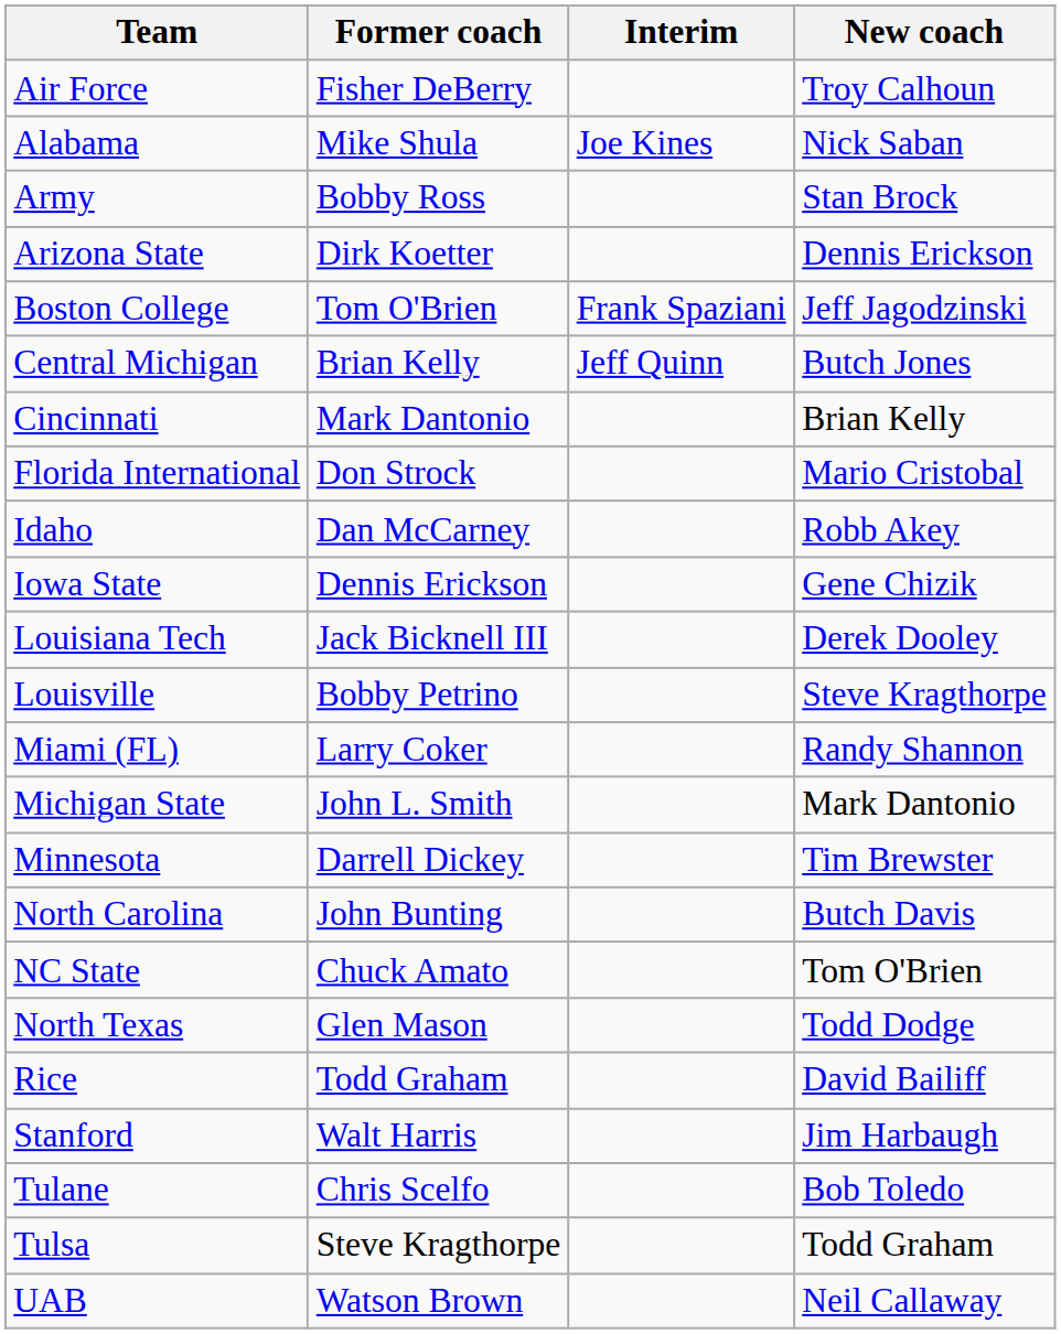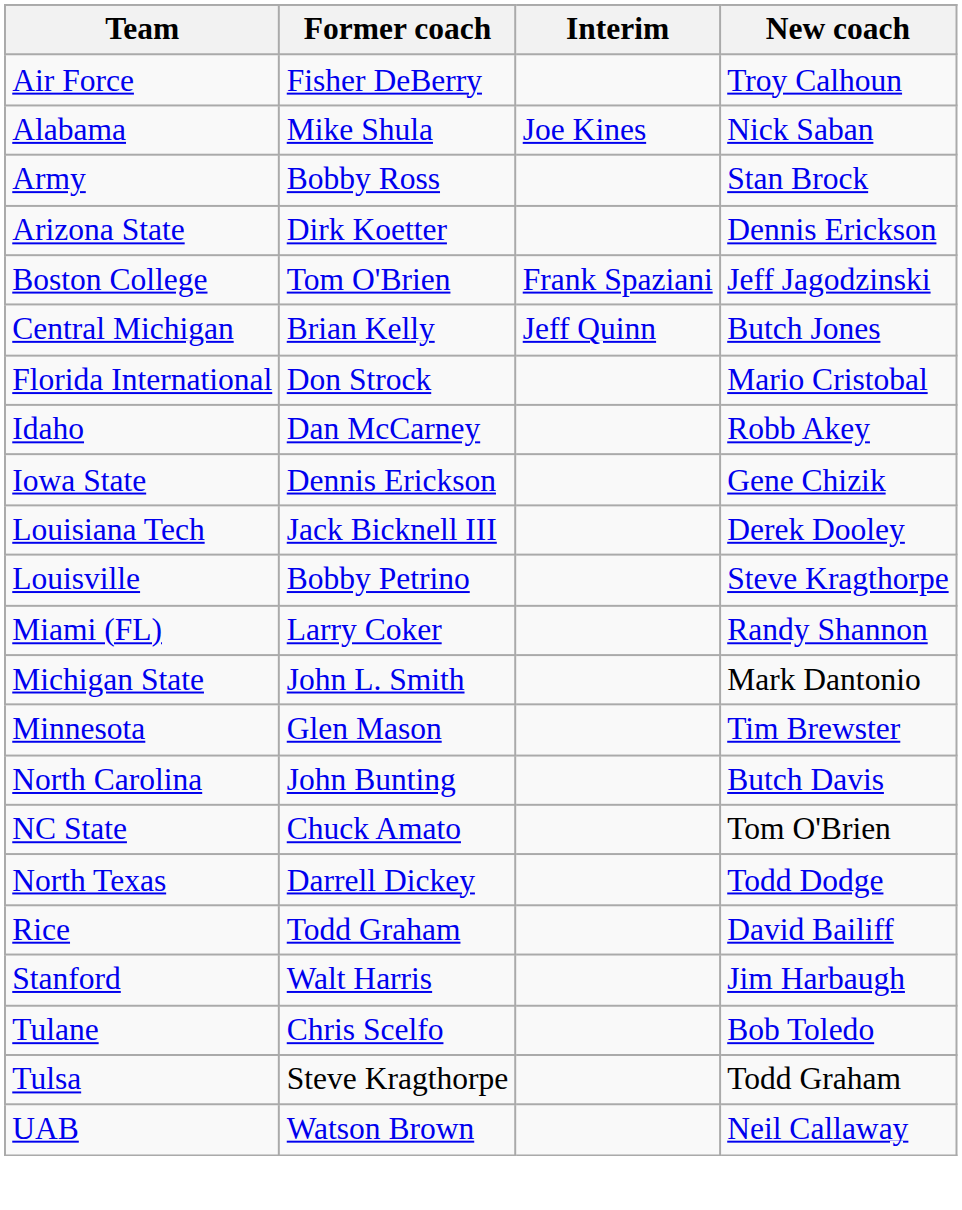- row: Cincinnati | Mark Dantonio | Brian Kelly
Minnesota | Former coach: Darrell Dickey -> Glen Mason
North Texas | Former coach: Glen Mason -> Darrell Dickey
